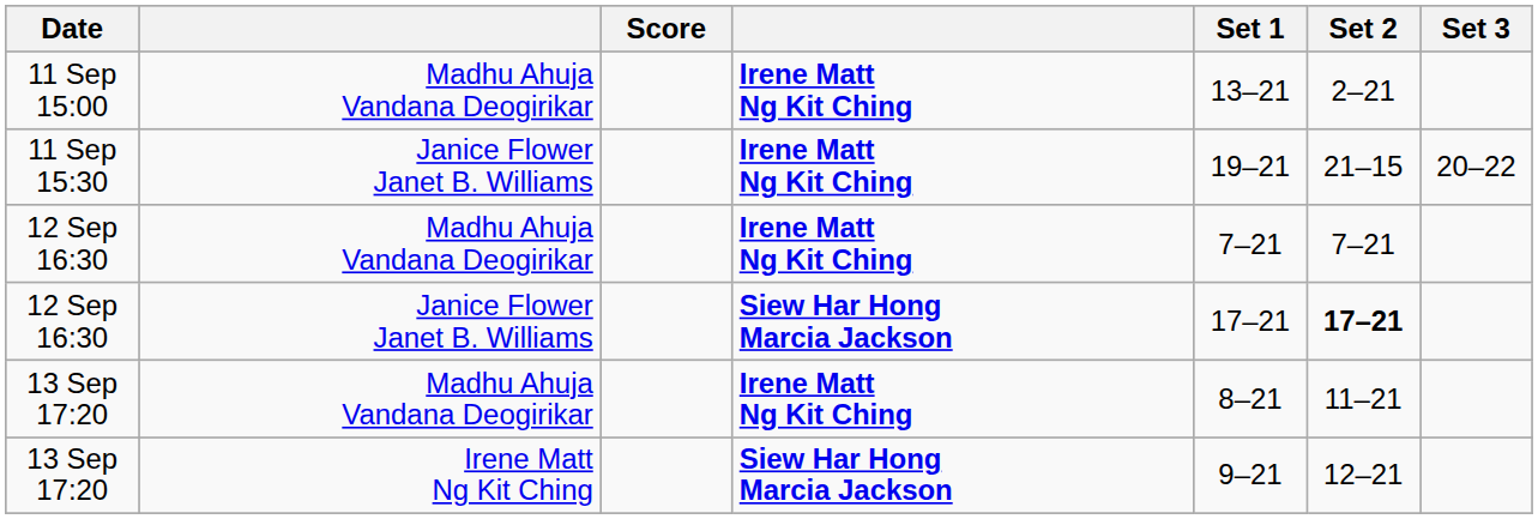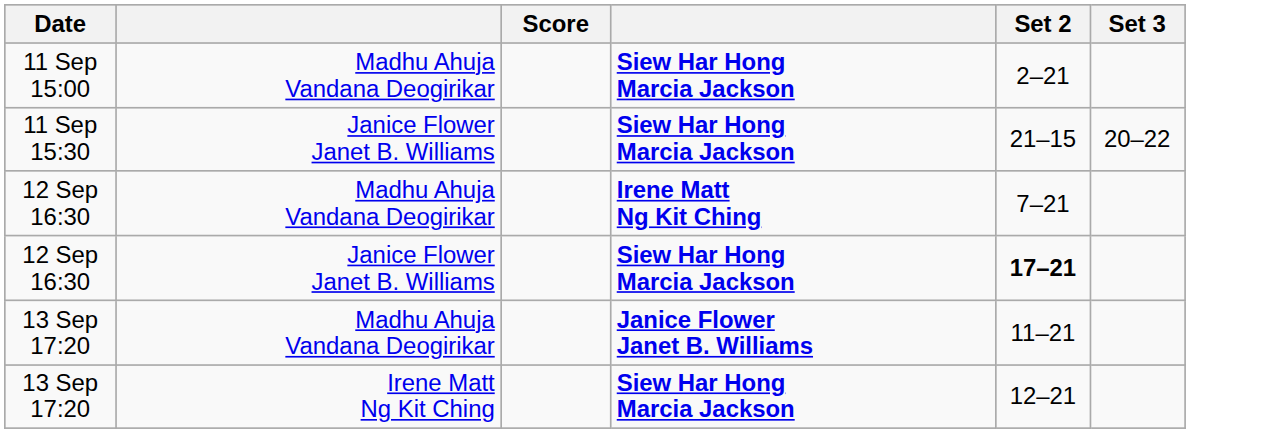- column: Set 1 | 13–21 | 19–21 | 7–21 | 17–21 | 8–21 | 9–21
11 Sep 15:00 | column 4: Irene Matt Ng Kit Ching -> Siew Har Hong Marcia Jackson
11 Sep 15:30 | column 4: Irene Matt Ng Kit Ching -> Siew Har Hong Marcia Jackson
13 Sep 17:20 / Madhu Ahuja Vandana Deogirikar | column 4: Irene Matt Ng Kit Ching -> Janice Flower Janet B. Williams
